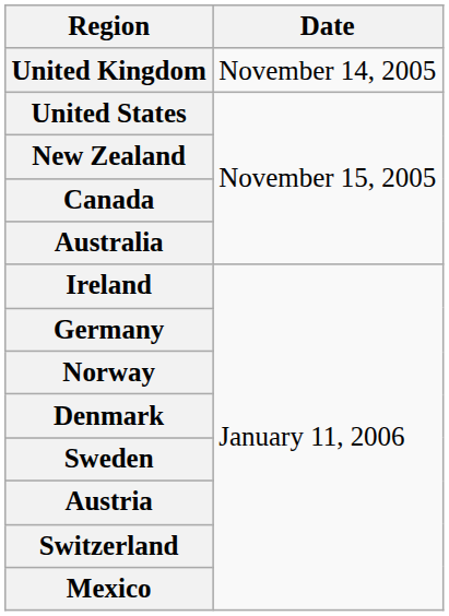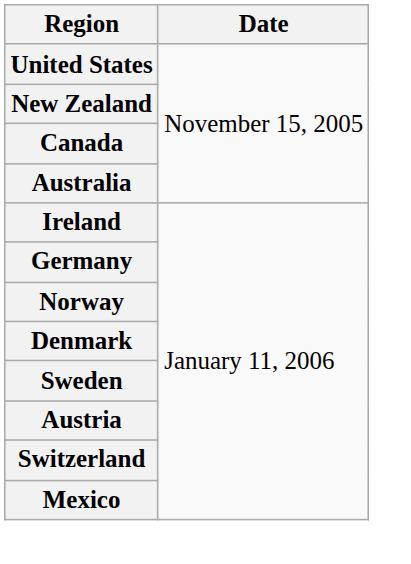- row: United Kingdom | November 14, 2005
